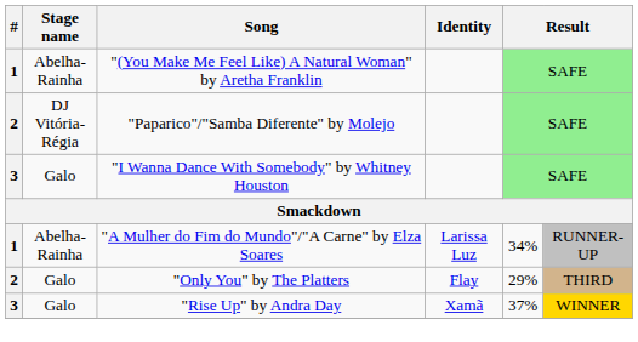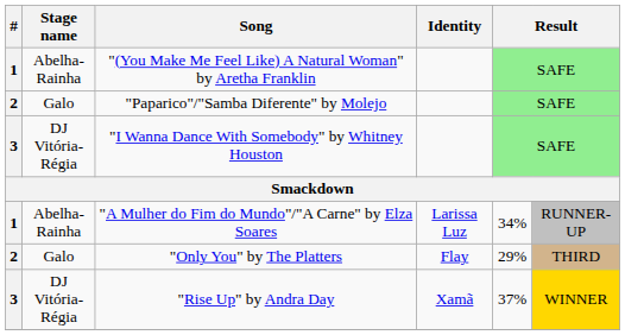"Paparico"/"Samba Diferente" by Molejo | Stage name: DJ Vitória-Régia -> Galo
"I Wanna Dance With Somebody" by Whitney Houston | Stage name: Galo -> DJ Vitória-Régia
"Rise Up" by Andra Day | Stage name: Galo -> DJ Vitória-Régia
